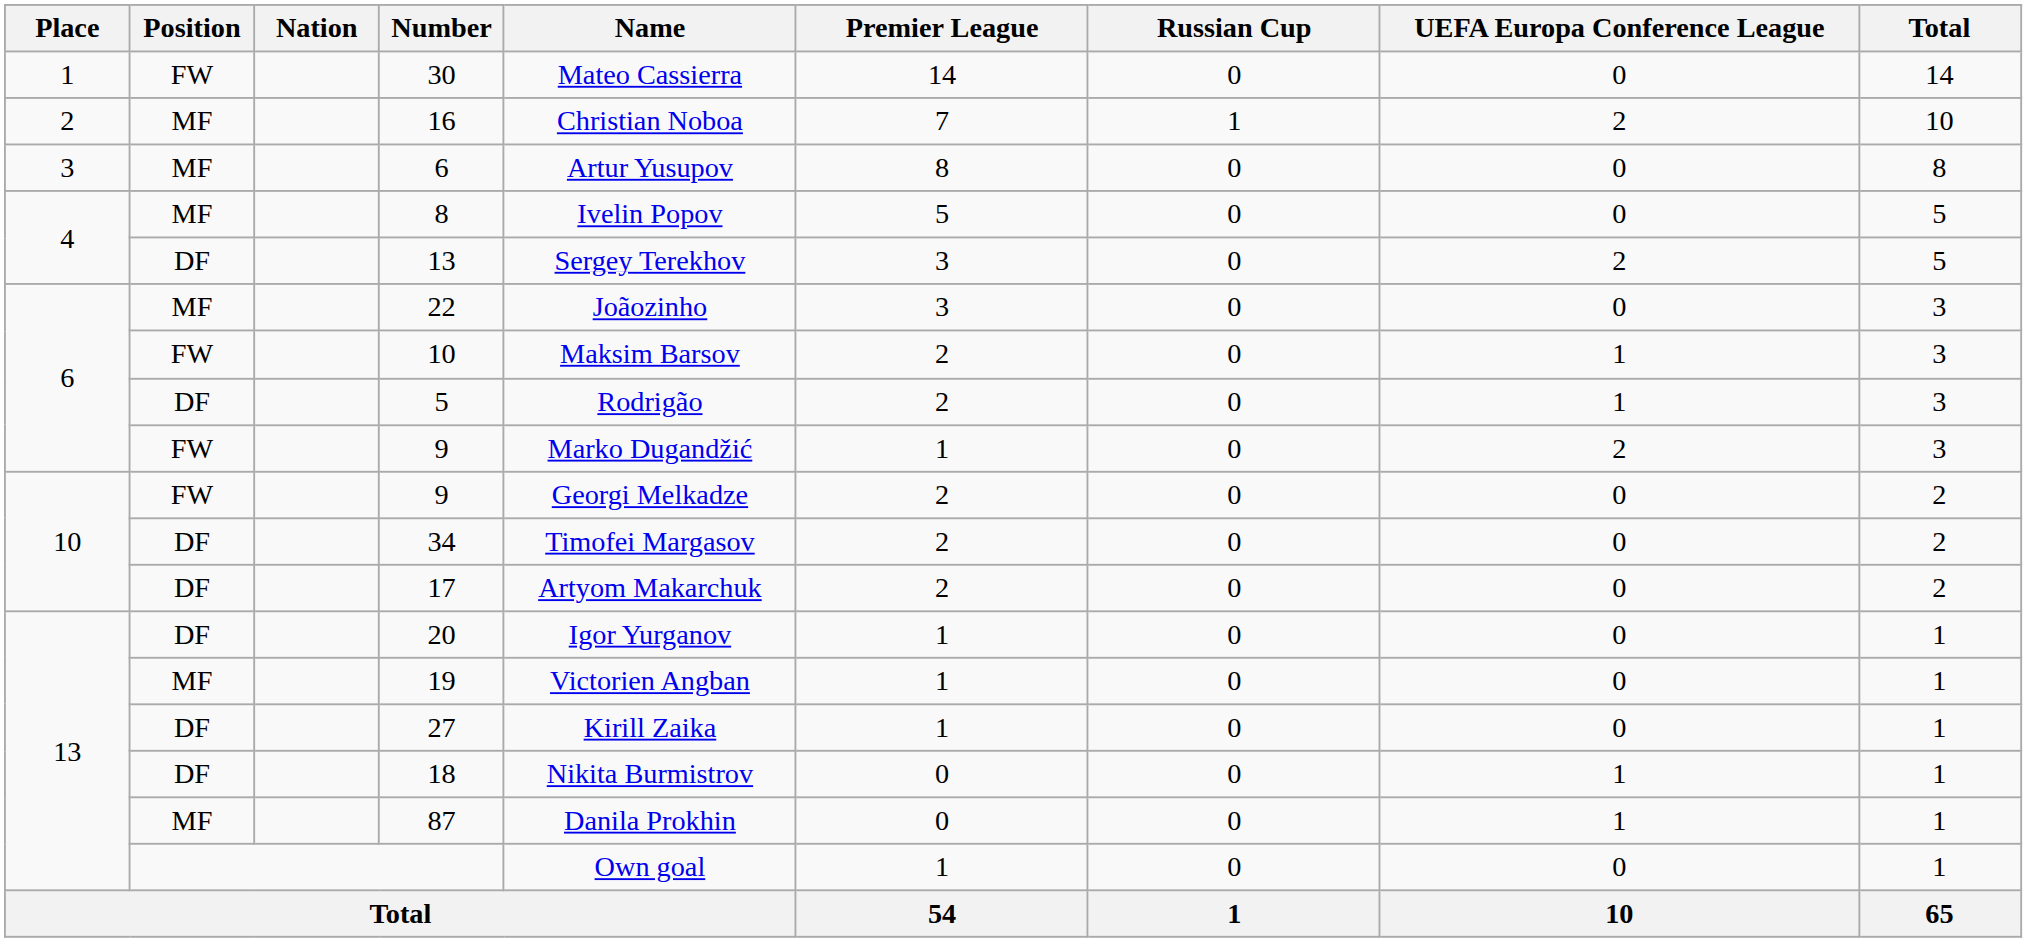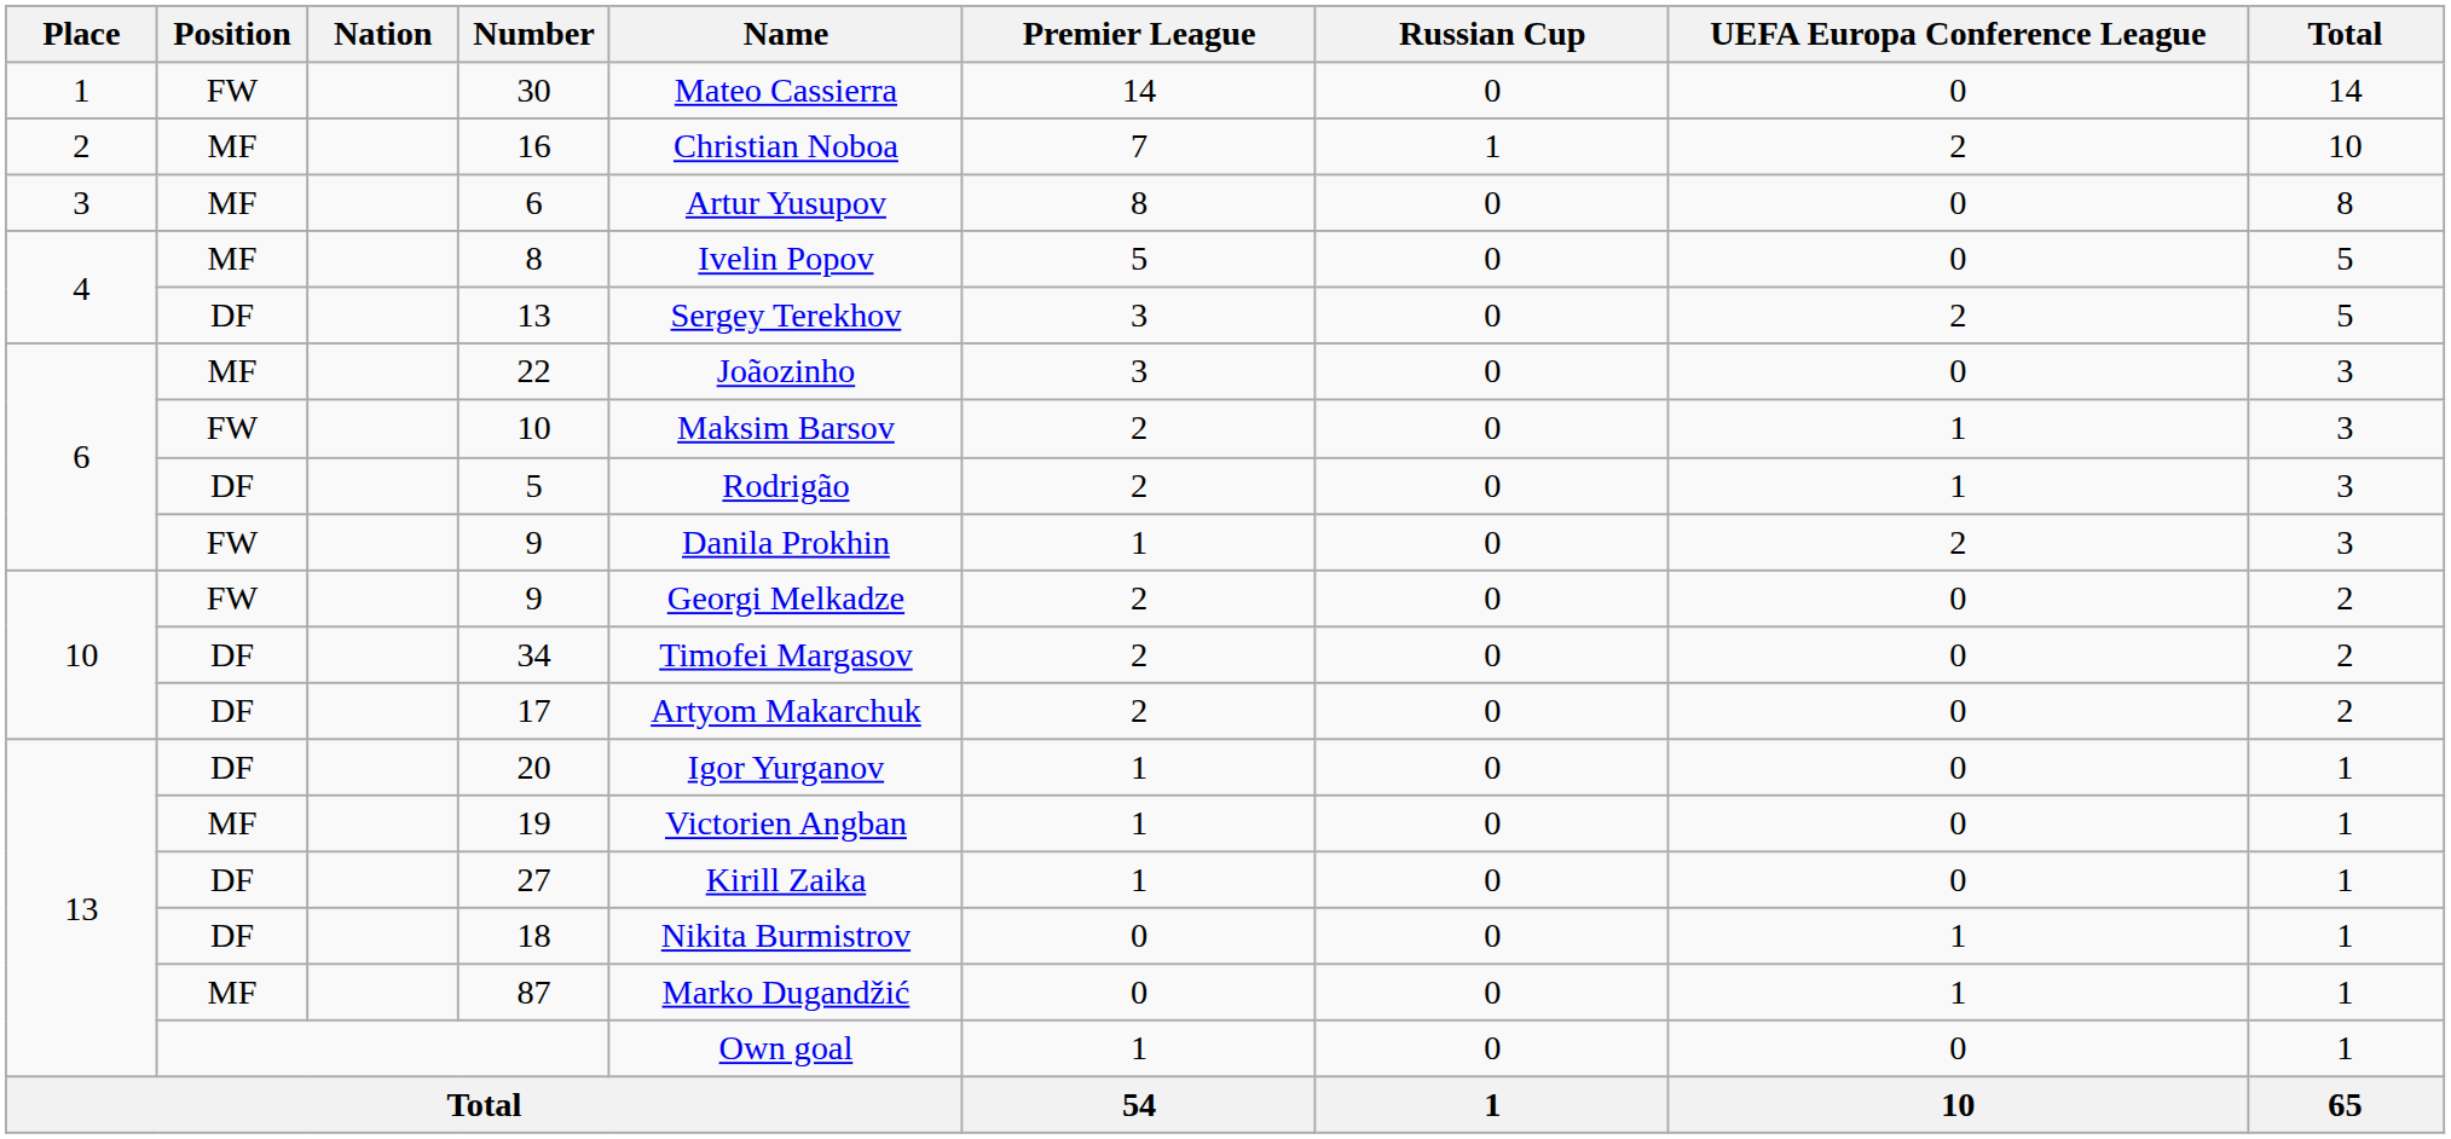6 / 9 | Name: Marko Dugandžić -> Danila Prokhin
87 | Name: Danila Prokhin -> Marko Dugandžić
